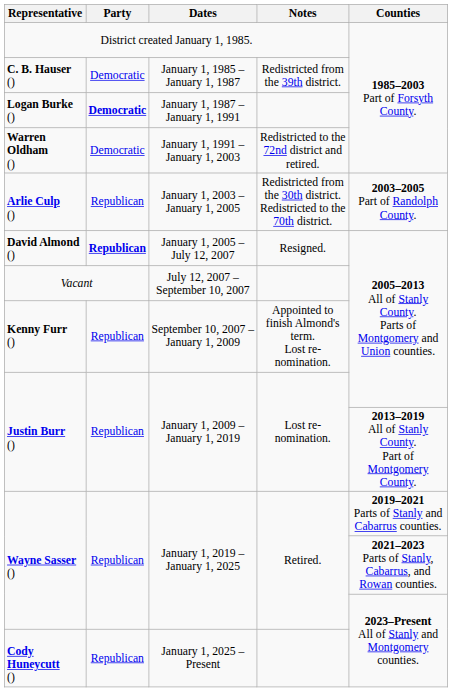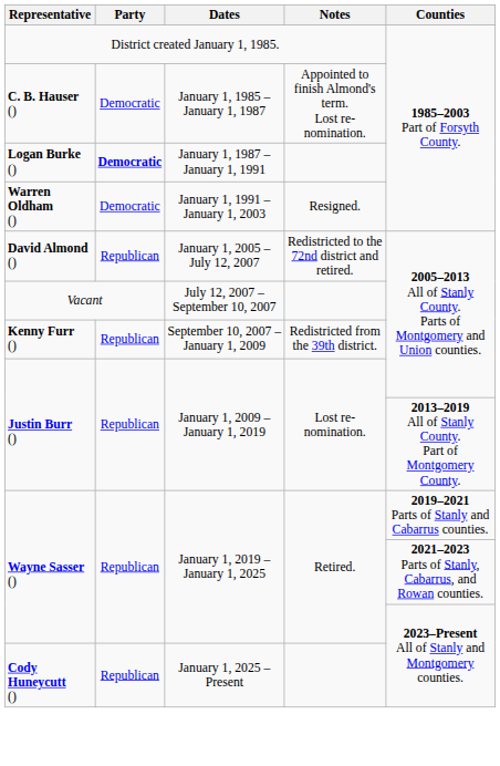C. B. Hauser () | Notes: Redistricted from the 39th district. -> Appointed to finish Almond's term. Lost re-nomination.
Warren Oldham () | Notes: Redistricted to the 72nd district and retired. -> Resigned.
- row: Arlie Culp () | Republican | January 1, 2003 – January 1, 2005 | Redistricted from the 30th district. Redistricted to the 70th district. | 2003–2005 Part of Randolph County.
David Almond () | Party: bold -> normal
David Almond () | Notes: Resigned. -> Redistricted to the 72nd district and retired.
Kenny Furr () | Notes: Appointed to finish Almond's term. Lost re-nomination. -> Redistricted from the 39th district.
